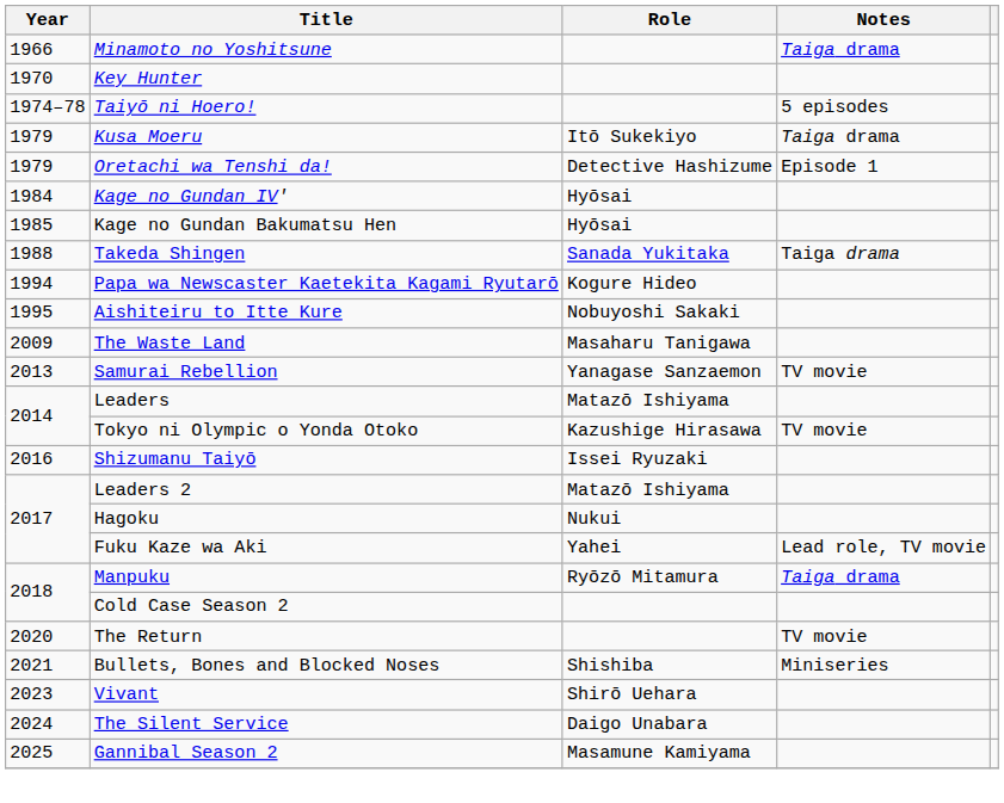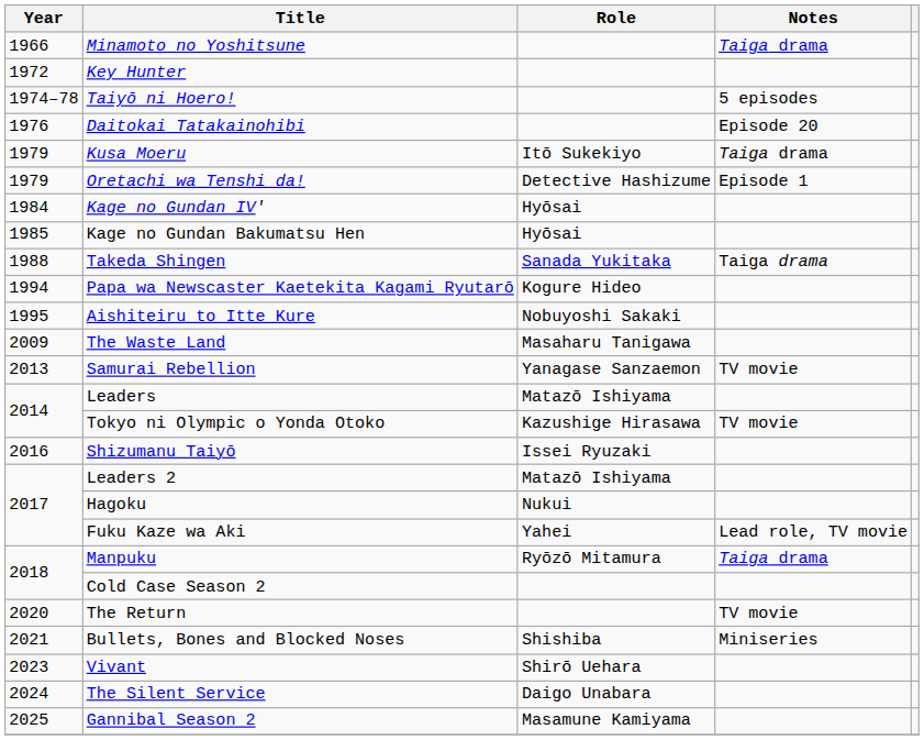Key Hunter | Year: 1970 -> 1972
+ row: 1976 | Daitokai Tatakainohibi | Episode 20
